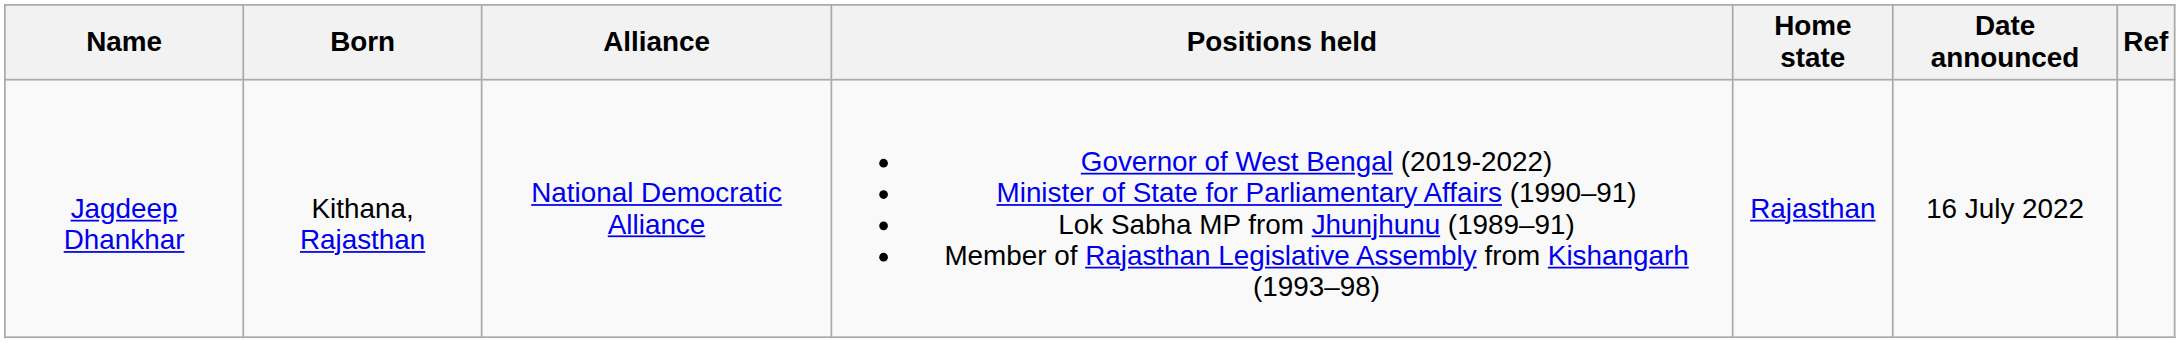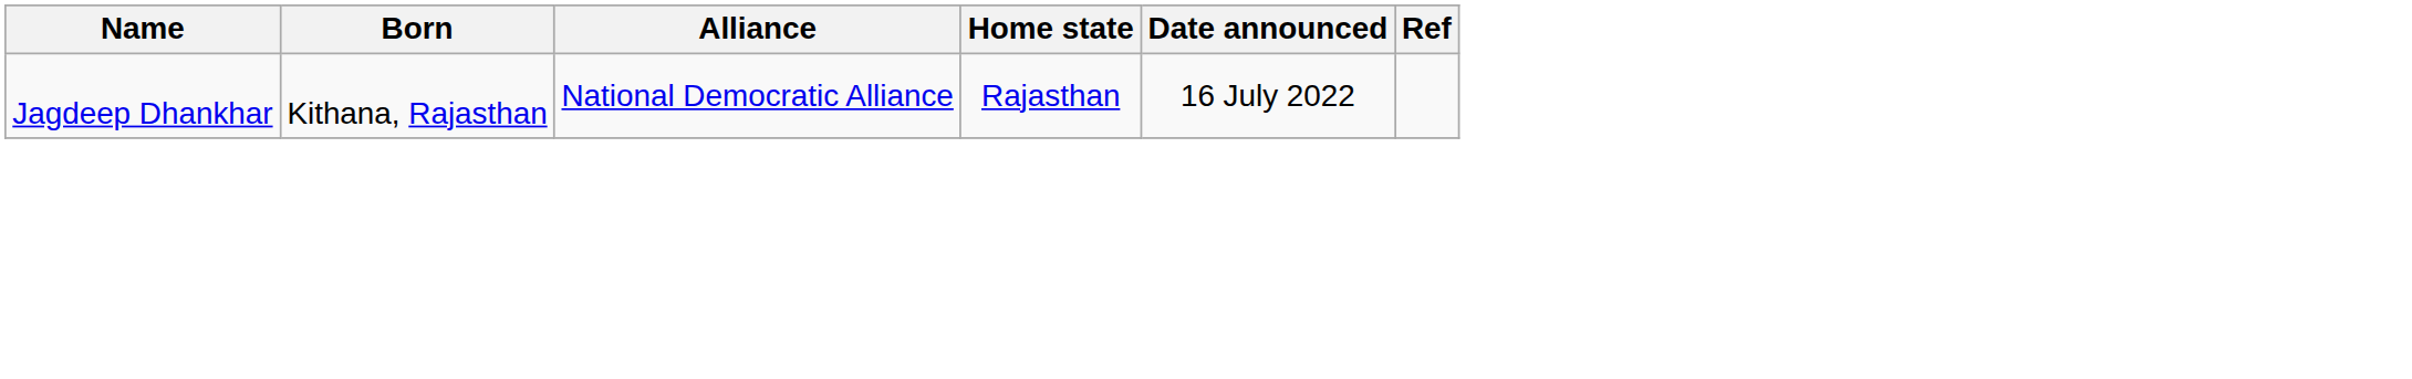- column: Positions held | Governor of West Bengal (2019-2022) Minister of State for Parliamentary Affairs (1990–91) Lok Sabha MP from Jhunjhunu (1989–91) Member of Rajasthan Legislative Assembly from Kishangarh (1993–98)
